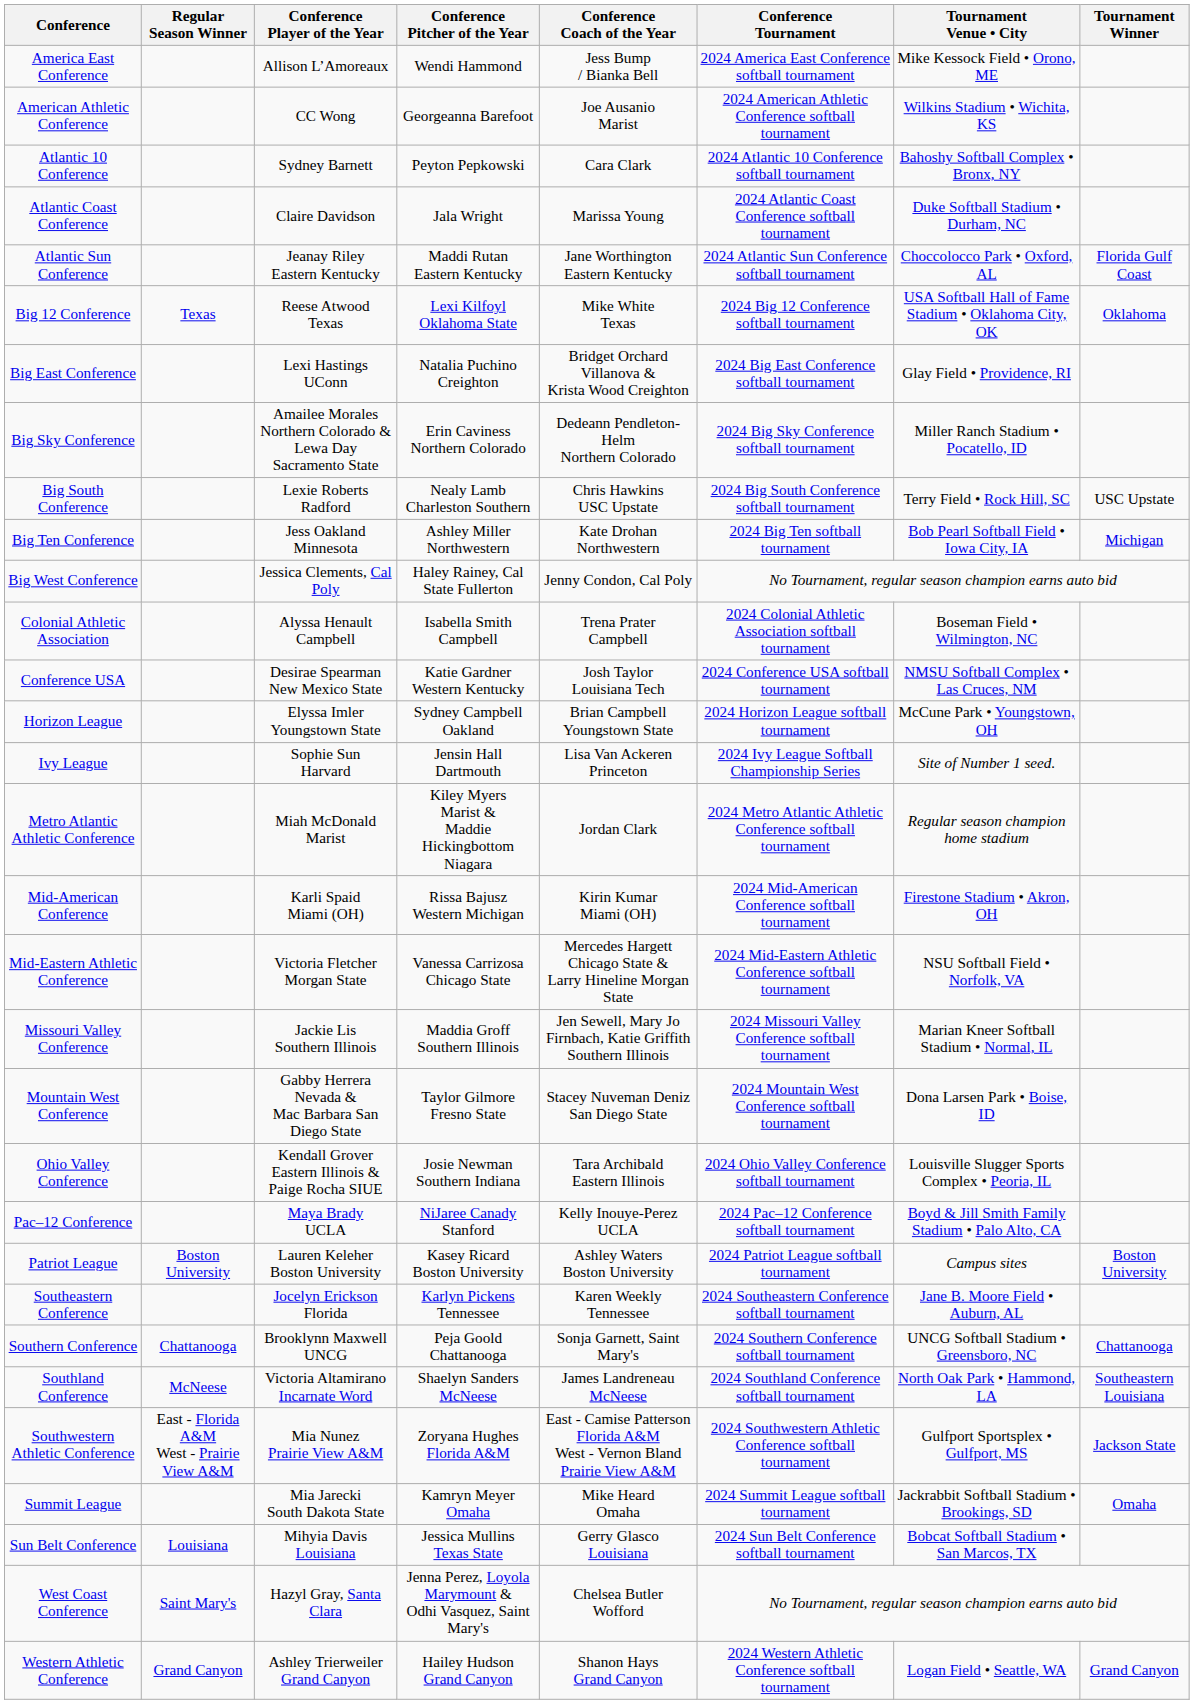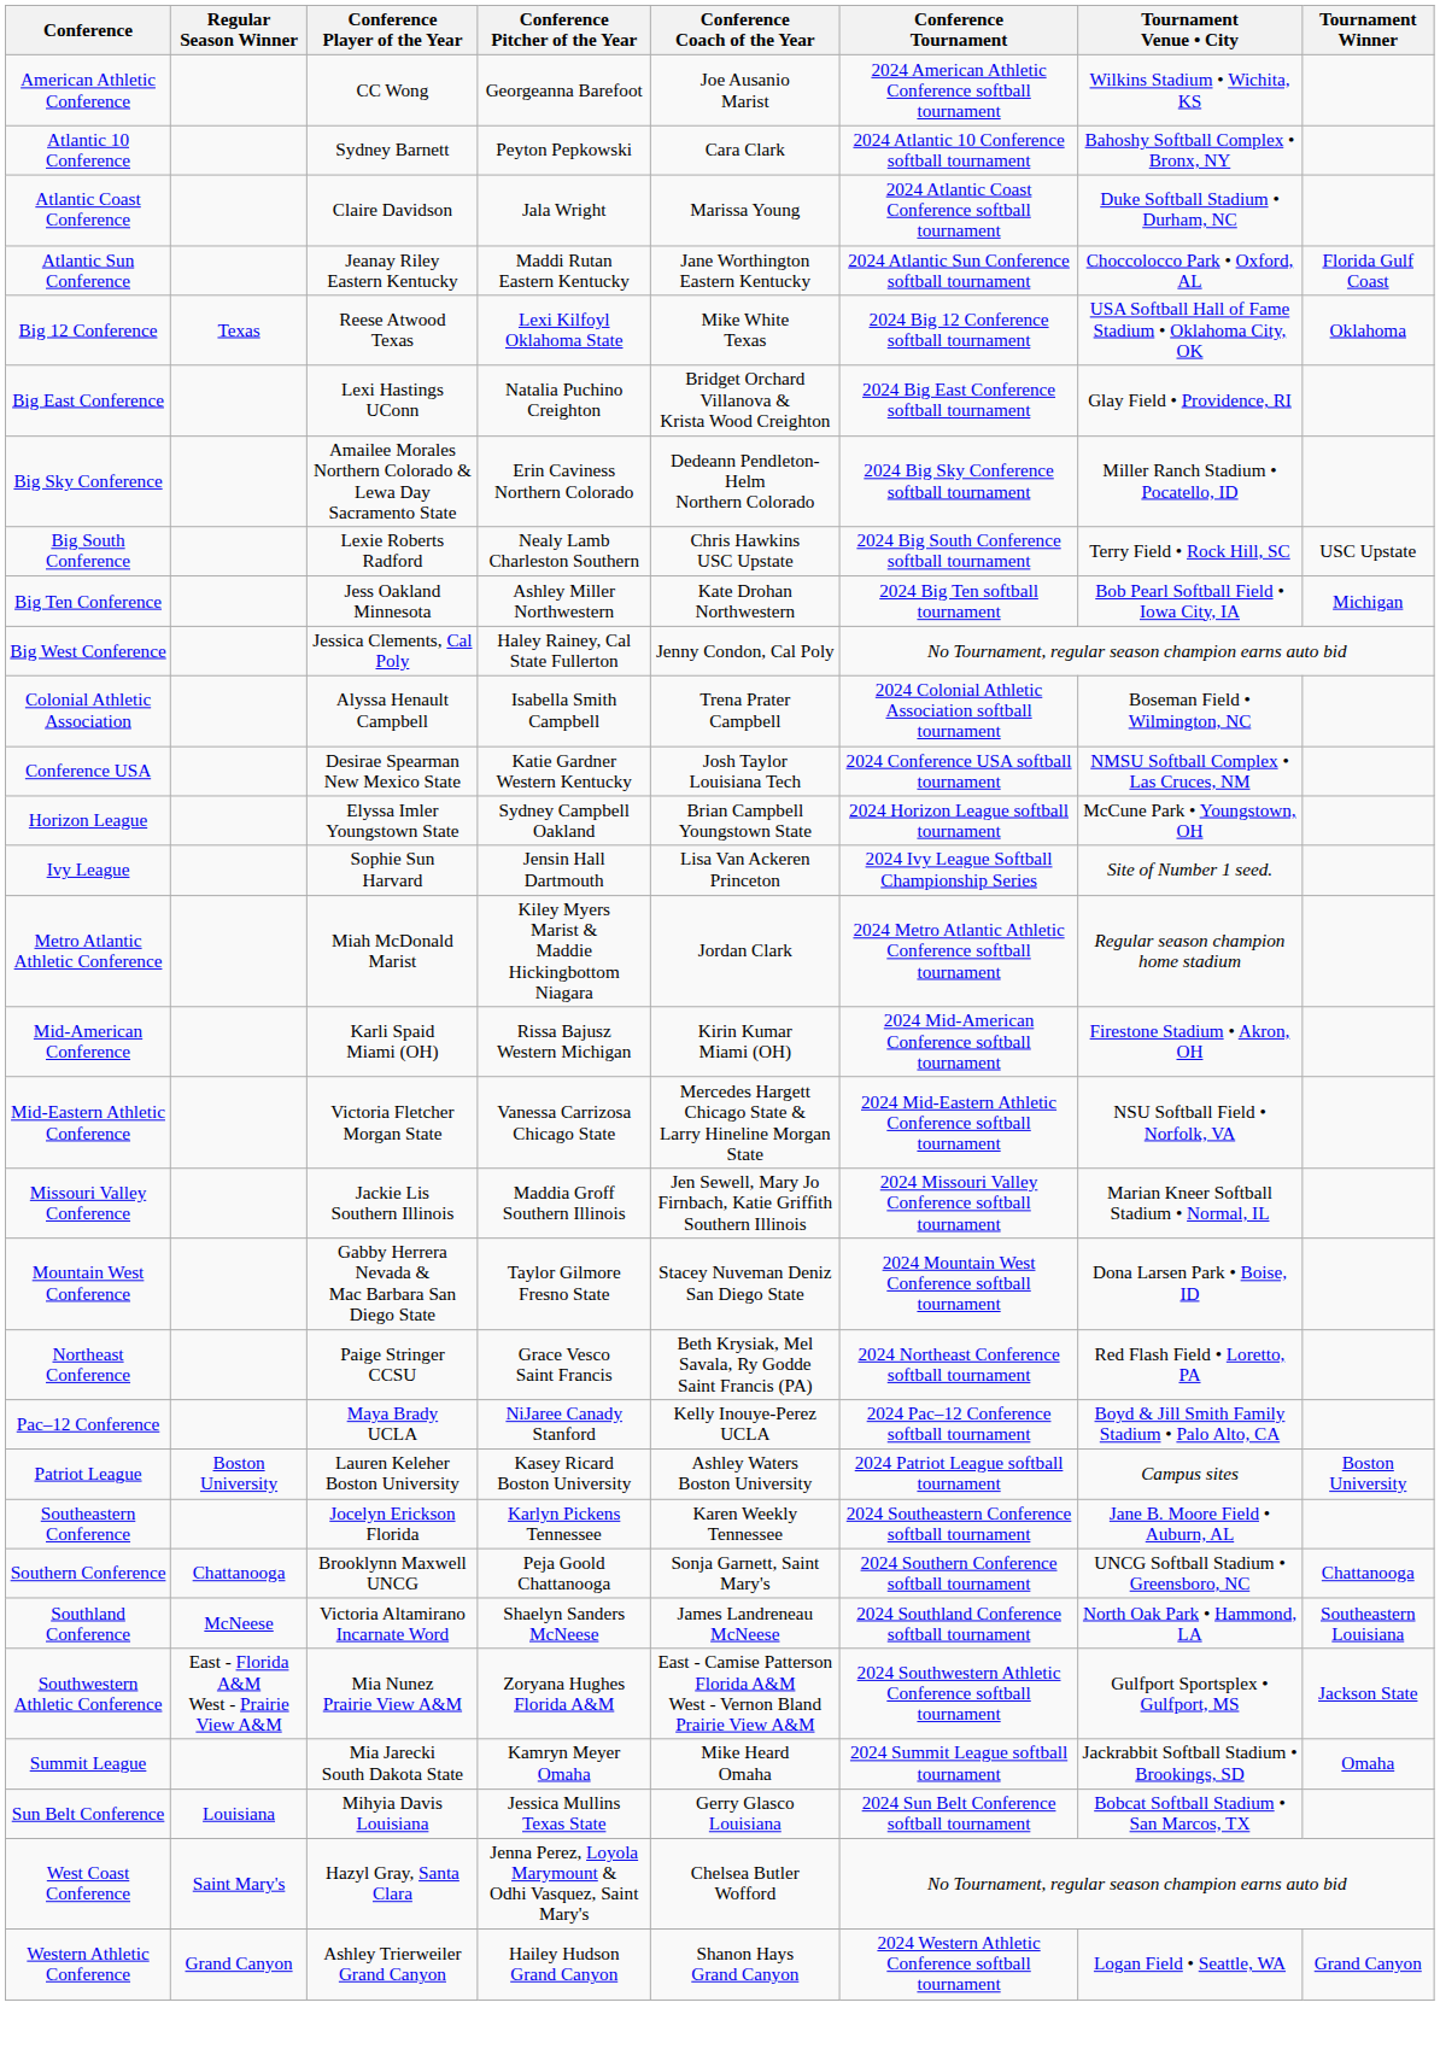- row: America East Conference | Allison L’Amoreaux | Wendi Hammond | Jess Bump / Bianka Bell | 2024 America East Conference softball tournament | Mike Kessock Field • Orono, ME
+ row: Northeast Conference | Paige Stringer CCSU | Grace Vesco Saint Francis | Beth Krysiak, Mel Savala, Ry Godde Saint Francis (PA) | 2024 Northeast Conference softball tournament | Red Flash Field • Loretto, PA
- row: Ohio Valley Conference | Kendall Grover Eastern Illinois & Paige Rocha SIUE | Josie Newman Southern Indiana | Tara Archibald Eastern Illinois | 2024 Ohio Valley Conference softball tournament | Louisville Slugger Sports Complex • Peoria, IL
